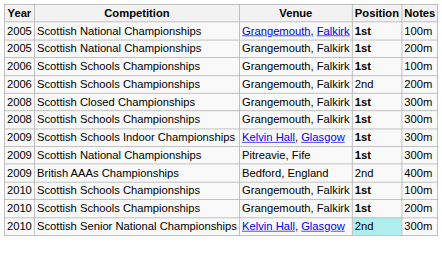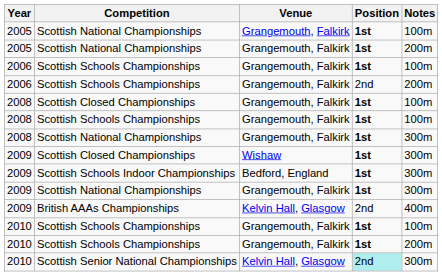2008 / Scottish Closed Championships | Notes: 300m -> 100m
2008 / Scottish Schools Championships | Notes: 300m -> 100m
+ row: 2008 | Scottish National Championships | Grangemouth, Falkirk | 1st | 300m
+ row: 2009 | Scottish Closed Championships | Wishaw | 1st | 300m
Scottish Schools Indoor Championships | Venue: Kelvin Hall, Glasgow -> Bedford, England
2009 / Scottish National Championships | Venue: Pitreavie, Fife -> Grangemouth, Falkirk
British AAAs Championships | Venue: Bedford, England -> Kelvin Hall, Glasgow
